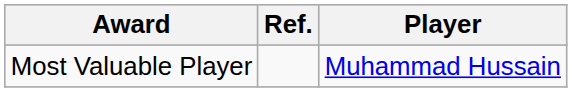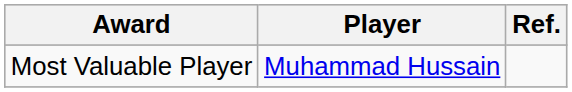columns swapped: Player <-> Ref.
